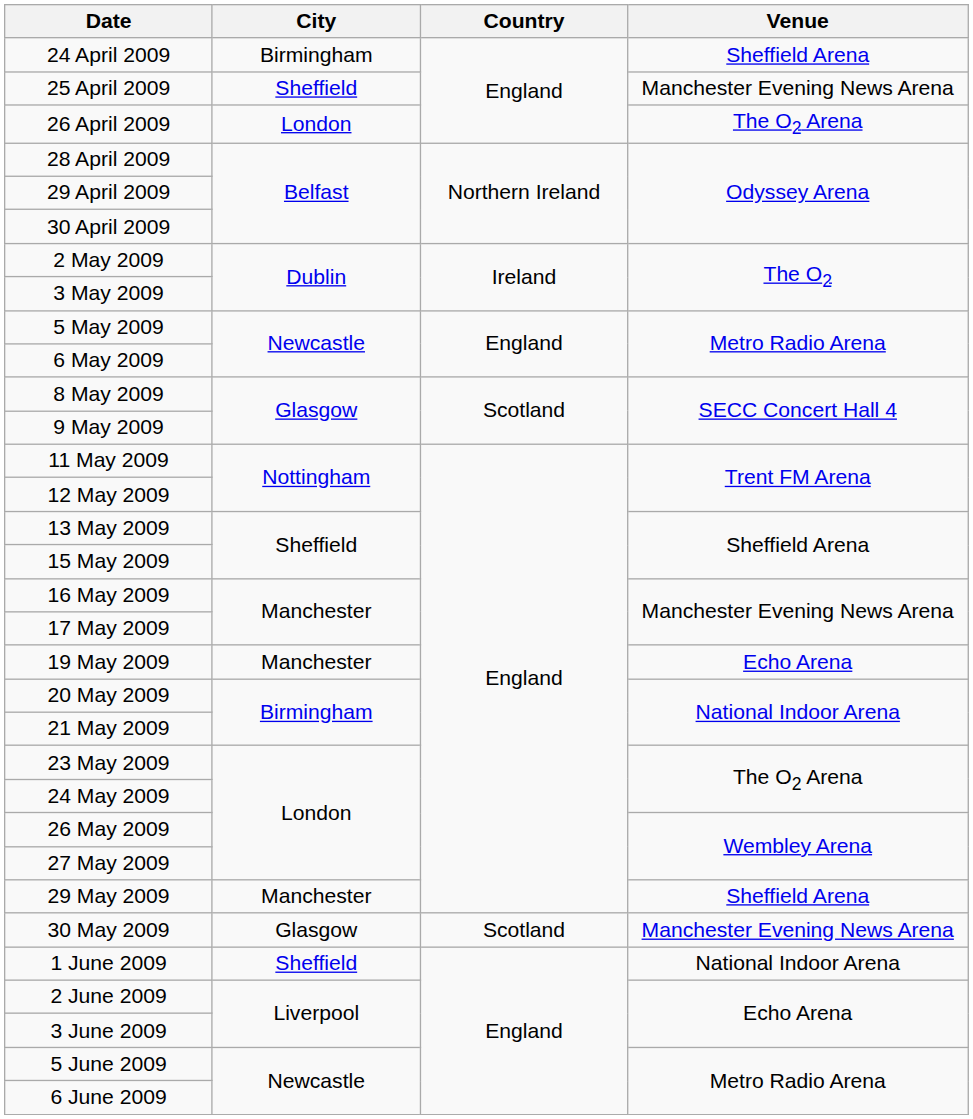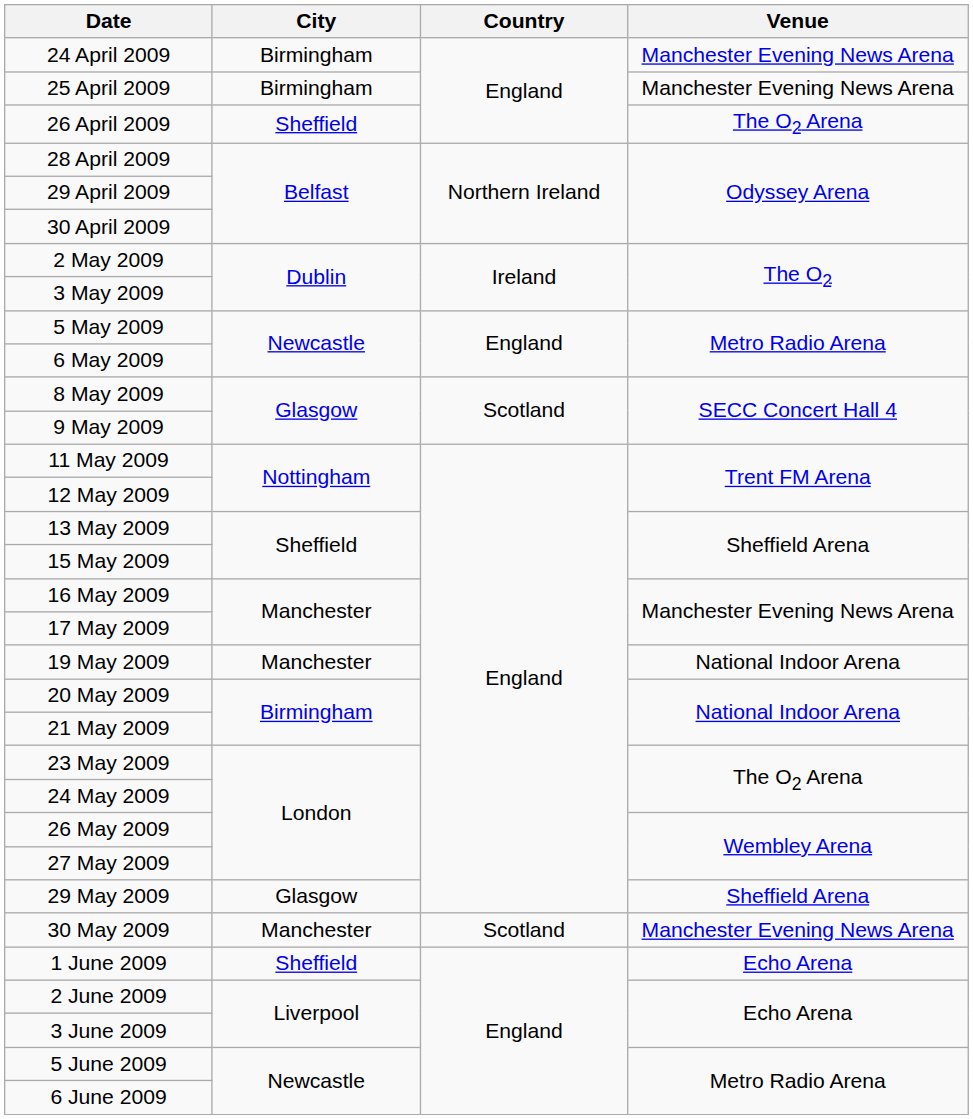24 April 2009 | Venue: Sheffield Arena -> Manchester Evening News Arena
25 April 2009 | City: Sheffield -> Birmingham
26 April 2009 | City: London -> Sheffield
19 May 2009 | Venue: Echo Arena -> National Indoor Arena
29 May 2009 | City: Manchester -> Glasgow
30 May 2009 | City: Glasgow -> Manchester
1 June 2009 | Venue: National Indoor Arena -> Echo Arena
